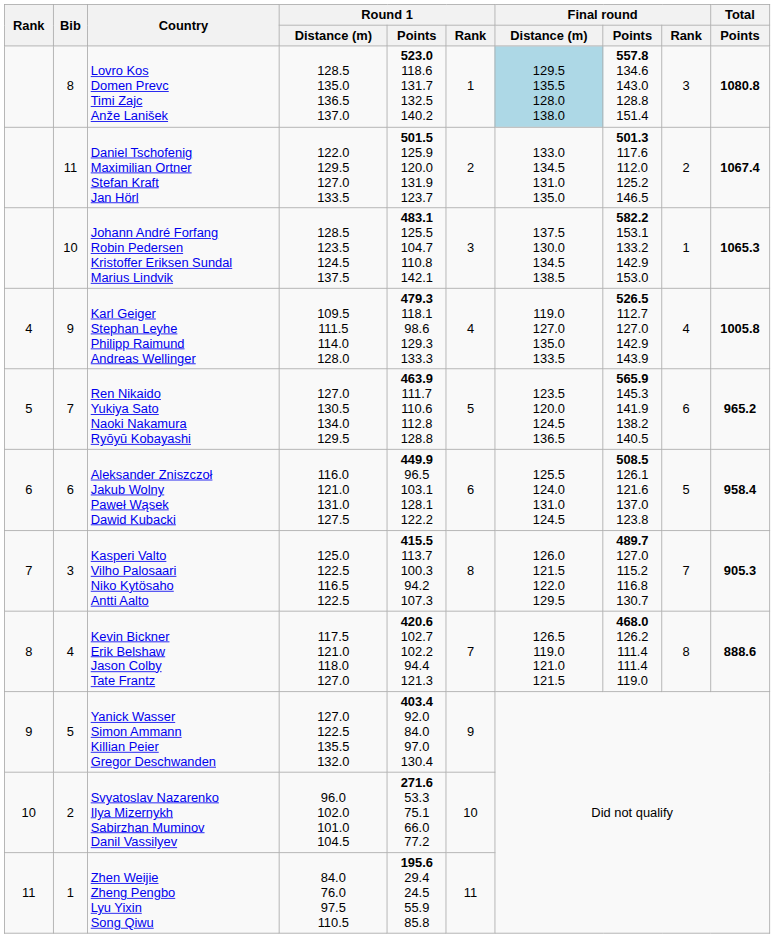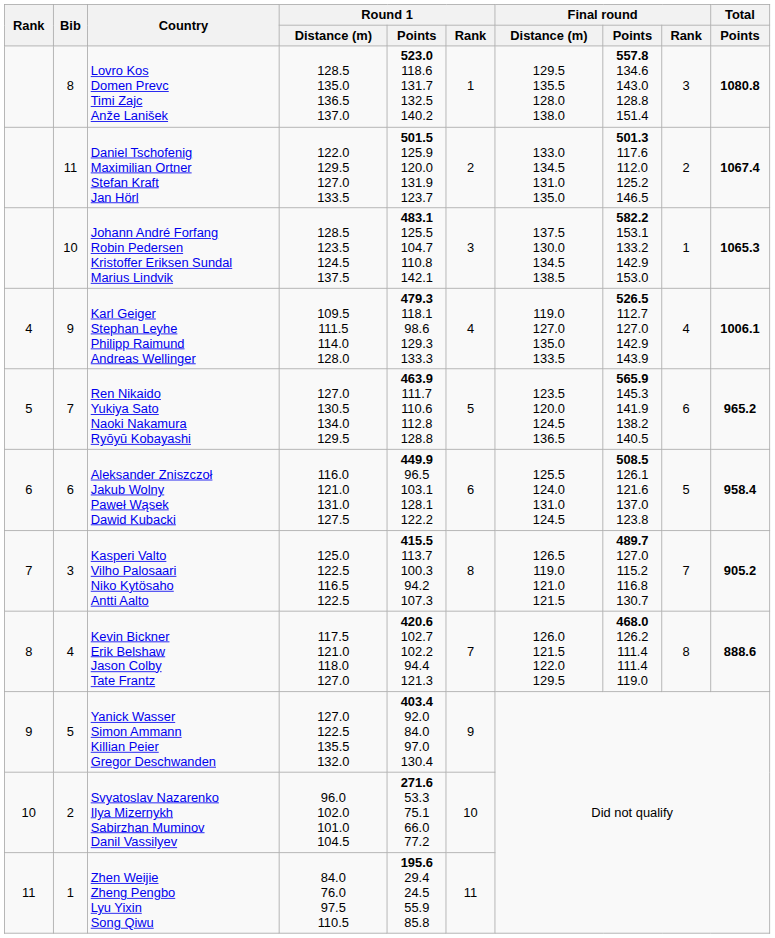Lovro Kos Domen Prevc Timi Zajc Anže Lanišek | Final round / Distance (m): lightblue background -> no background
Karl Geiger Stephan Leyhe Philipp Raimund Andreas Wellinger | Total / Points: 1005.8 -> 1006.1
Kasperi Valto Vilho Palosaari Niko Kytösaho Antti Aalto | Final round / Distance (m): 126.0 121.5 122.0 129.5 -> 126.5 119.0 121.0 121.5
Kasperi Valto Vilho Palosaari Niko Kytösaho Antti Aalto | Total / Points: 905.3 -> 905.2
Kevin Bickner Erik Belshaw Jason Colby Tate Frantz | Final round / Distance (m): 126.5 119.0 121.0 121.5 -> 126.0 121.5 122.0 129.5
